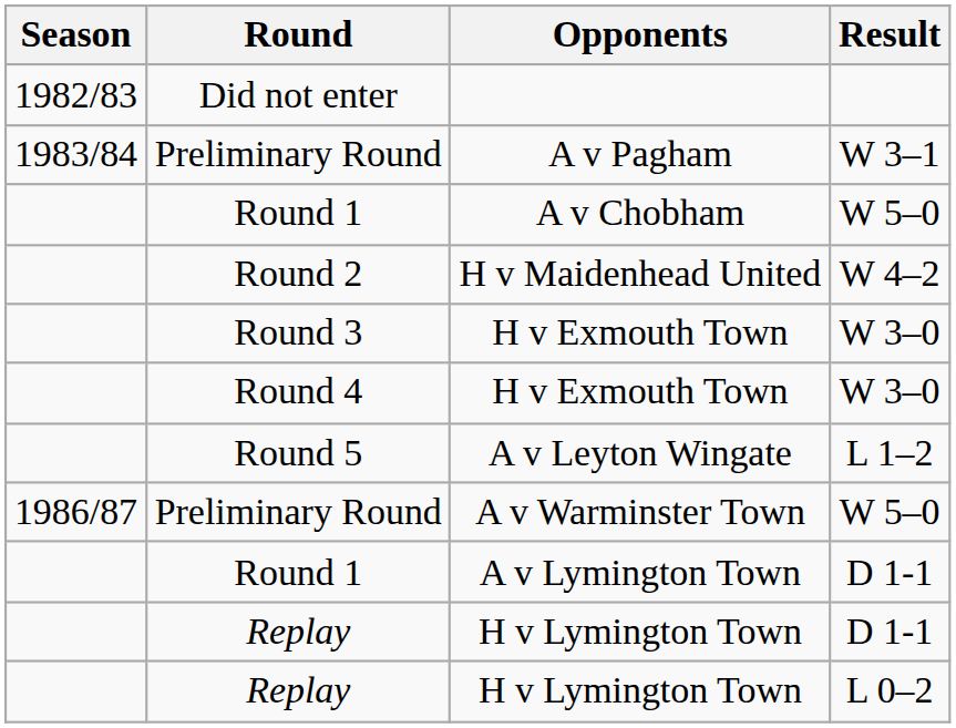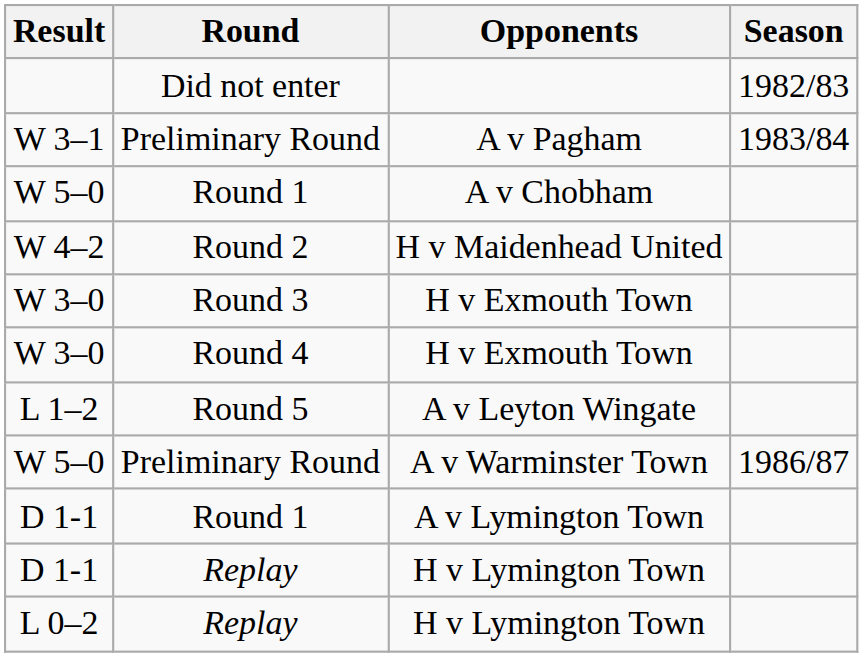columns swapped: Season <-> Result
